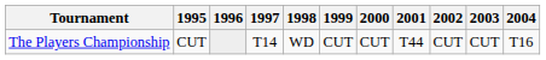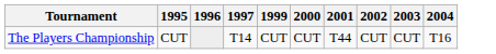- column: 1998 | WD
